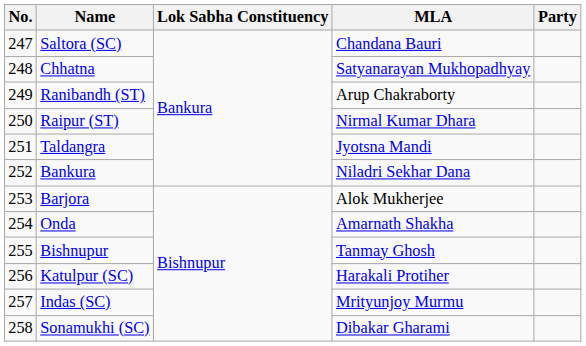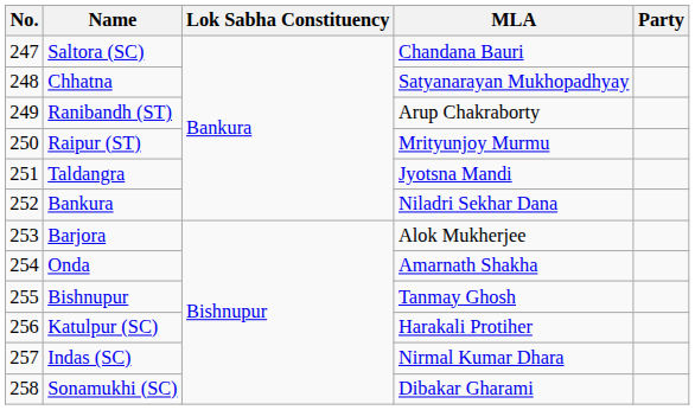Raipur (ST) | MLA: Nirmal Kumar Dhara -> Mrityunjoy Murmu
Indas (SC) | MLA: Mrityunjoy Murmu -> Nirmal Kumar Dhara
